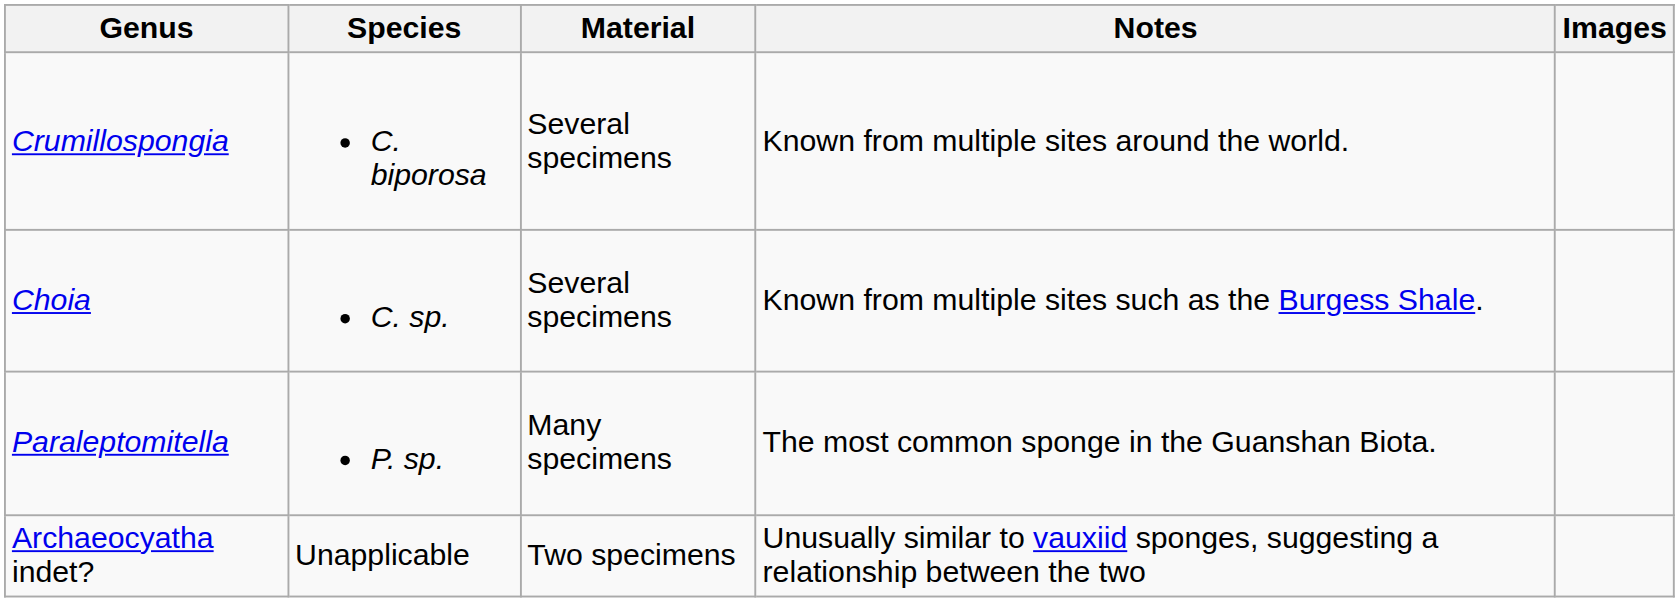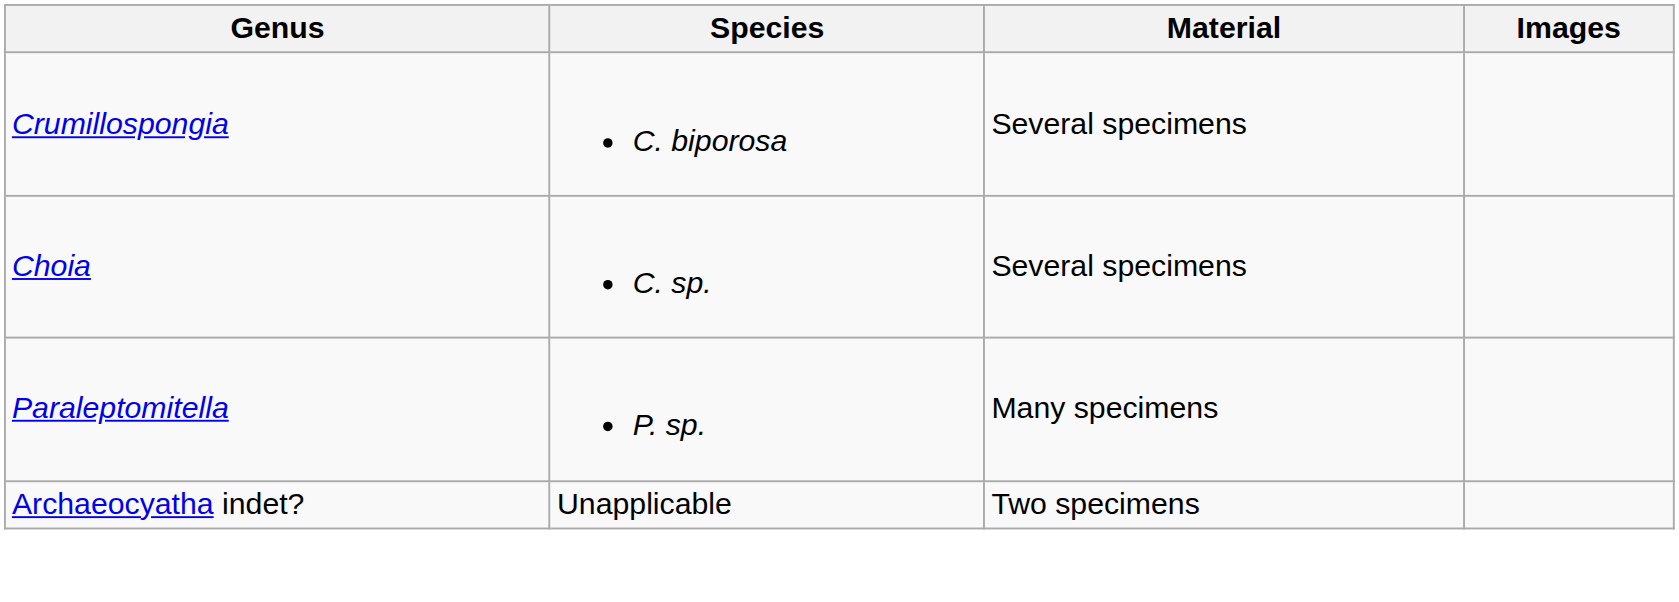- column: Notes | Known from multiple sites around the world. | Known from multiple sites such as the Burgess Shale. | The most common sponge in the Guanshan Biota. | Unusually similar to vauxiid sponges, suggesting a relationship between the two
